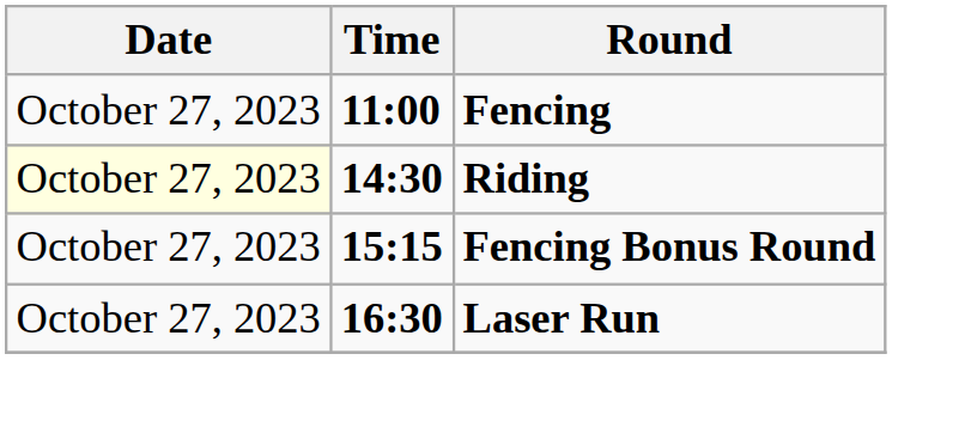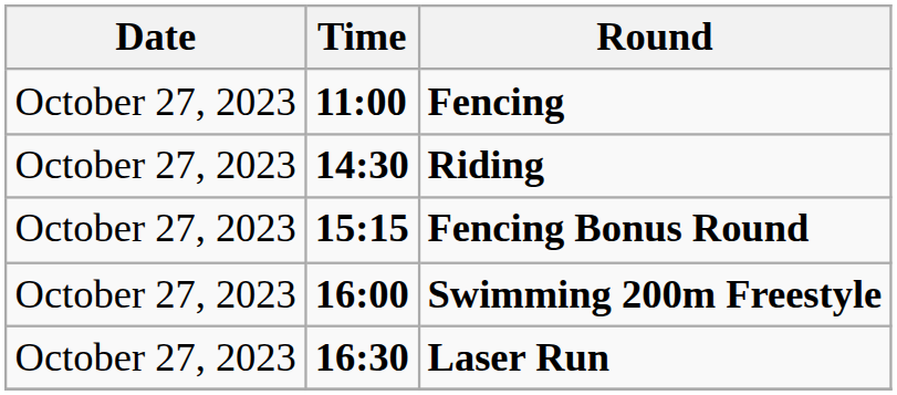Riding | Date: lightyellow background -> no background
+ row: October 27, 2023 | 16:00 | Swimming 200m Freestyle
